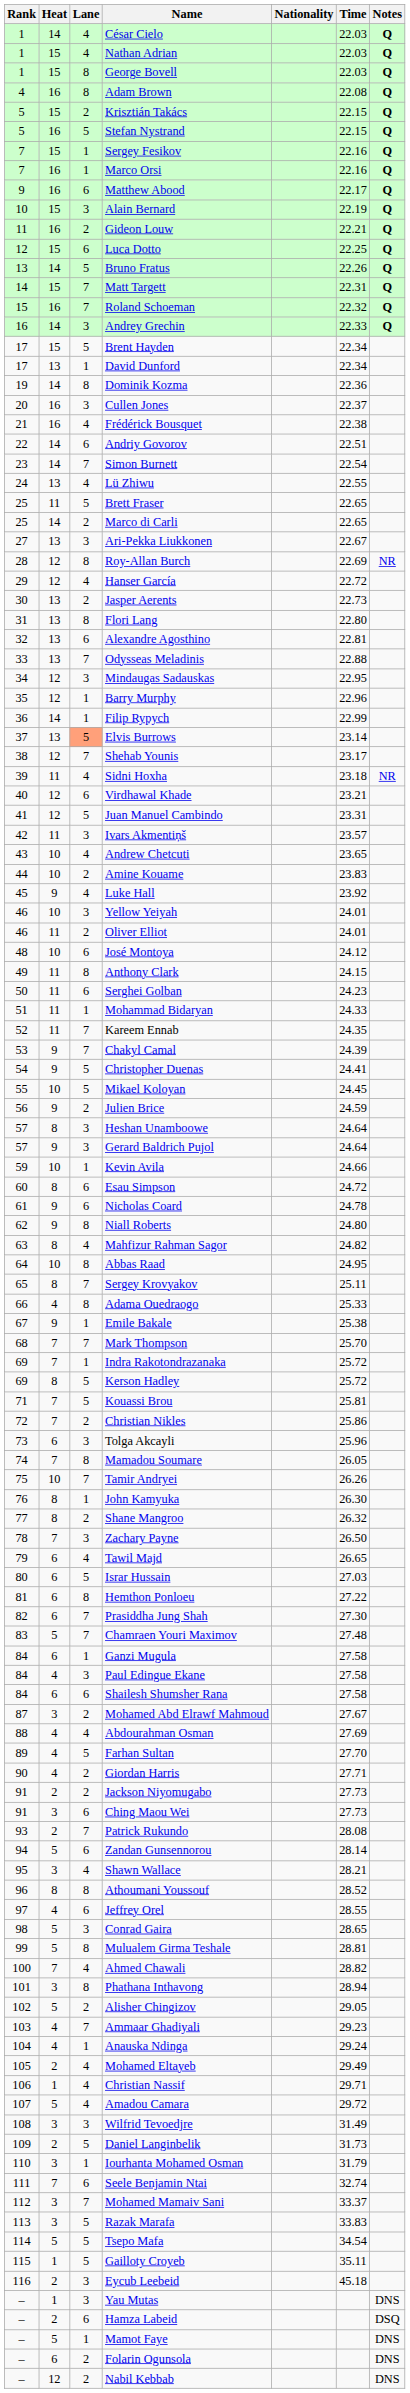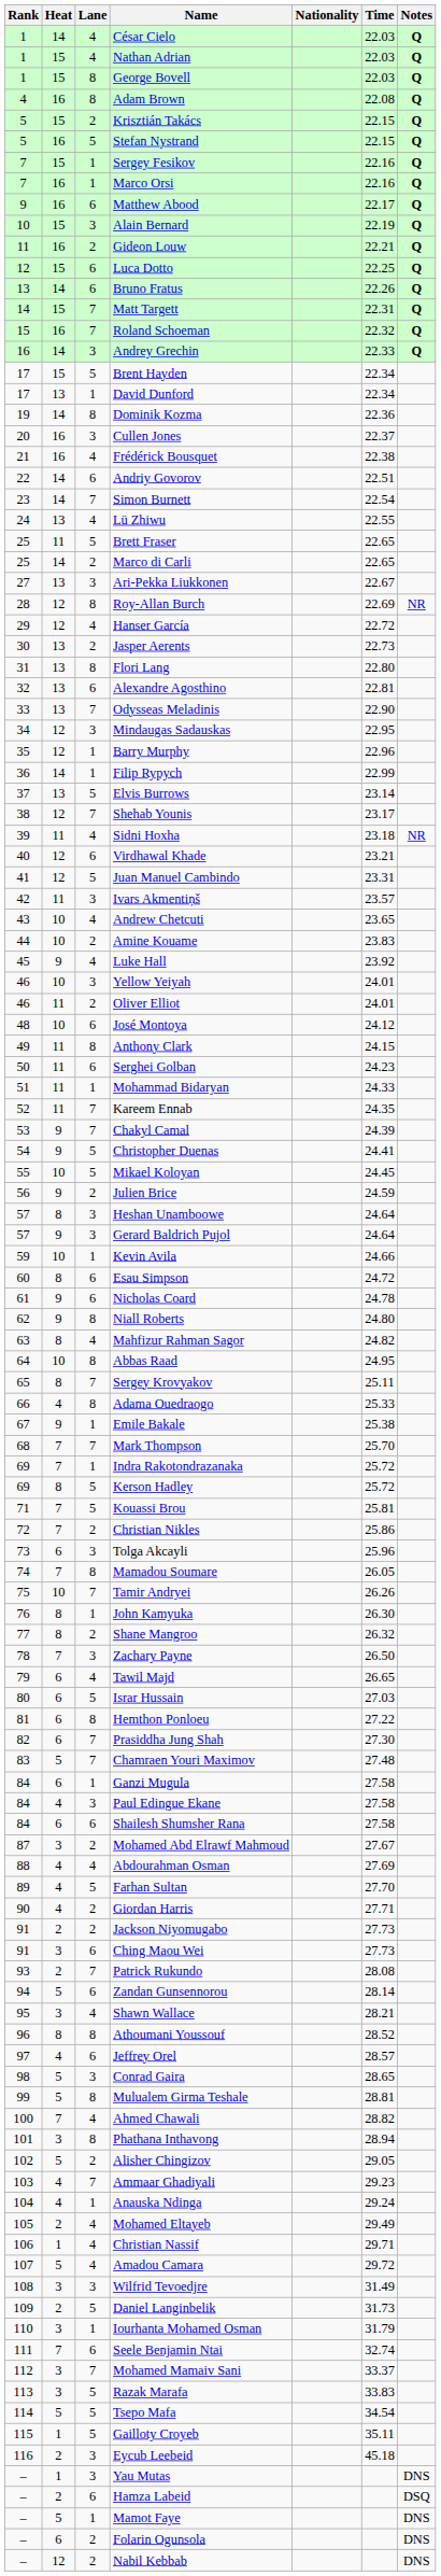Bruno Fratus | Lane: 5 -> 6
Odysseas Meladinis | Time: 22.88 -> 22.90
Elvis Burrows | Lane: lightsalmon background -> no background
Jeffrey Orel | Time: 28.55 -> 28.57
